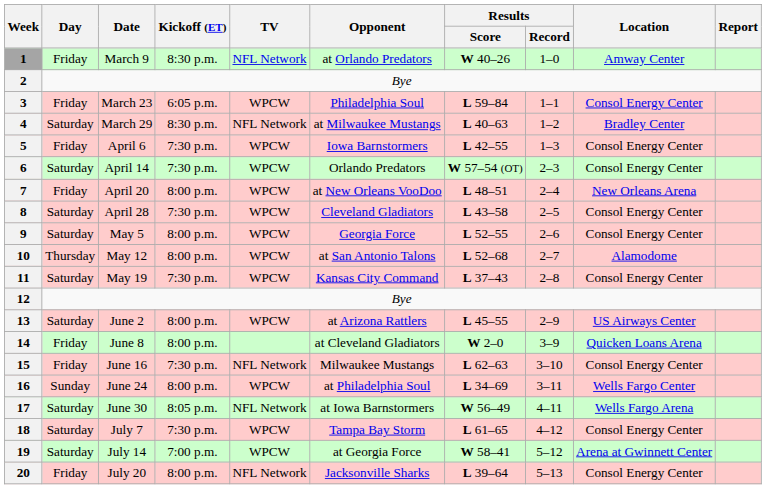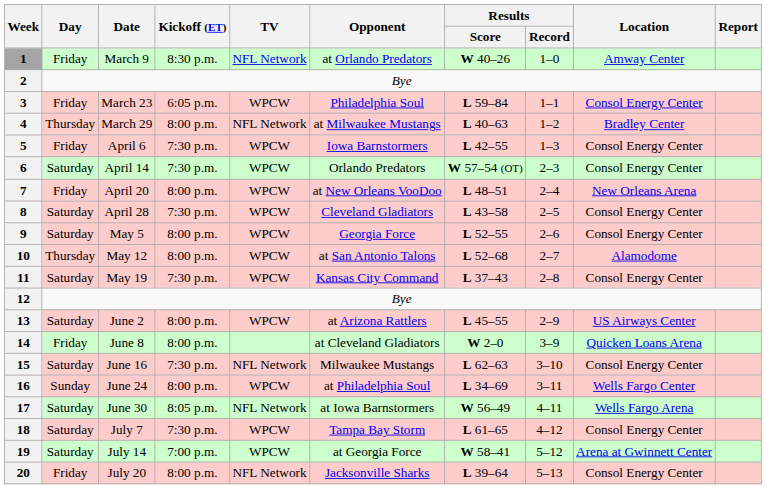4 | Day: Saturday -> Thursday
4 | Kickoff (ET): 8:30 p.m. -> 8:00 p.m.
15 | Day: Friday -> Saturday
